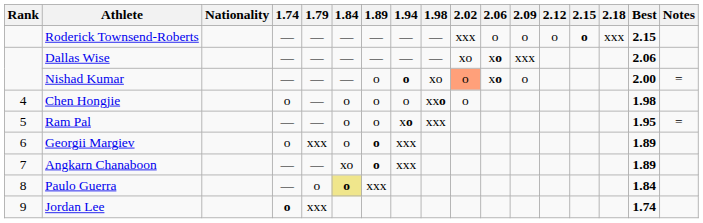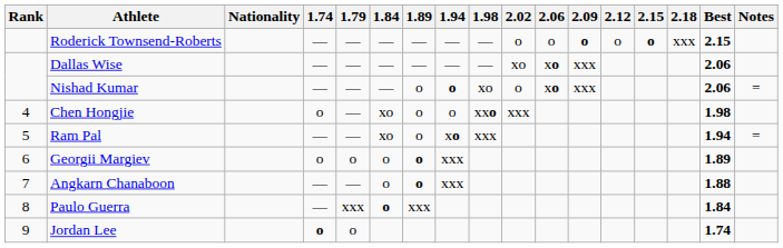Roderick Townsend-Roberts | 2.02: xxx -> o
Roderick Townsend-Roberts | 2.09: normal -> bold
Nishad Kumar | 2.02: lightsalmon background -> no background
Nishad Kumar | 2.09: o -> xxx
Nishad Kumar | Best: 2.00 -> 2.06
Chen Hongjie | 1.84: o -> xo
Chen Hongjie | 2.02: o -> xxx
Ram Pal | 1.84: o -> xo
Ram Pal | Best: 1.95 -> 1.94
Georgii Margiev | 1.79: xxx -> o
Angkarn Chanaboon | 1.84: xo -> o
Angkarn Chanaboon | Best: 1.89 -> 1.88
Paulo Guerra | 1.79: o -> xxx
Paulo Guerra | 1.84: khaki background -> no background
Jordan Lee | 1.79: xxx -> o
